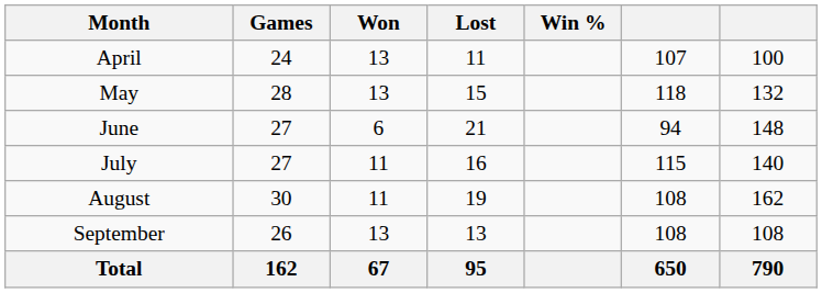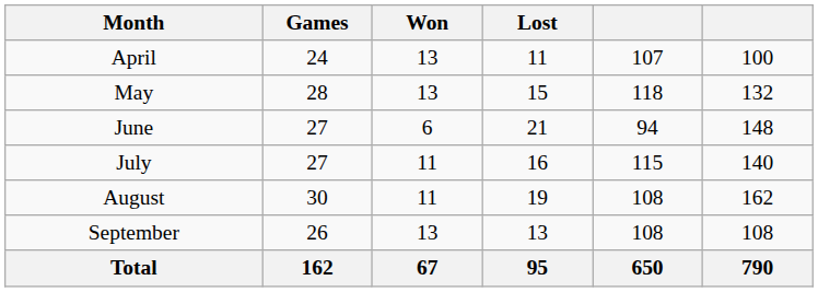- column: Win %
